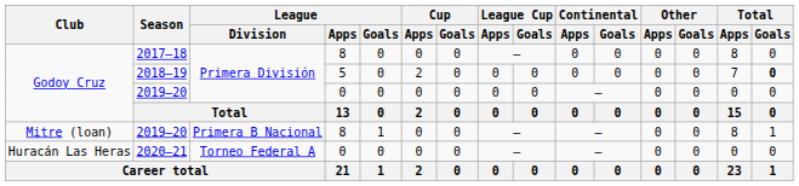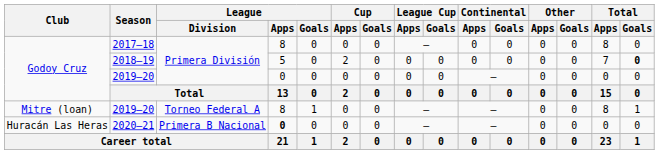Mitre (loan) / 2019–20 | League / Division: Primera B Nacional -> Torneo Federal A
2020–21 | League / Division: Torneo Federal A -> Primera B Nacional
2020–21 | League / Apps: normal -> bold
